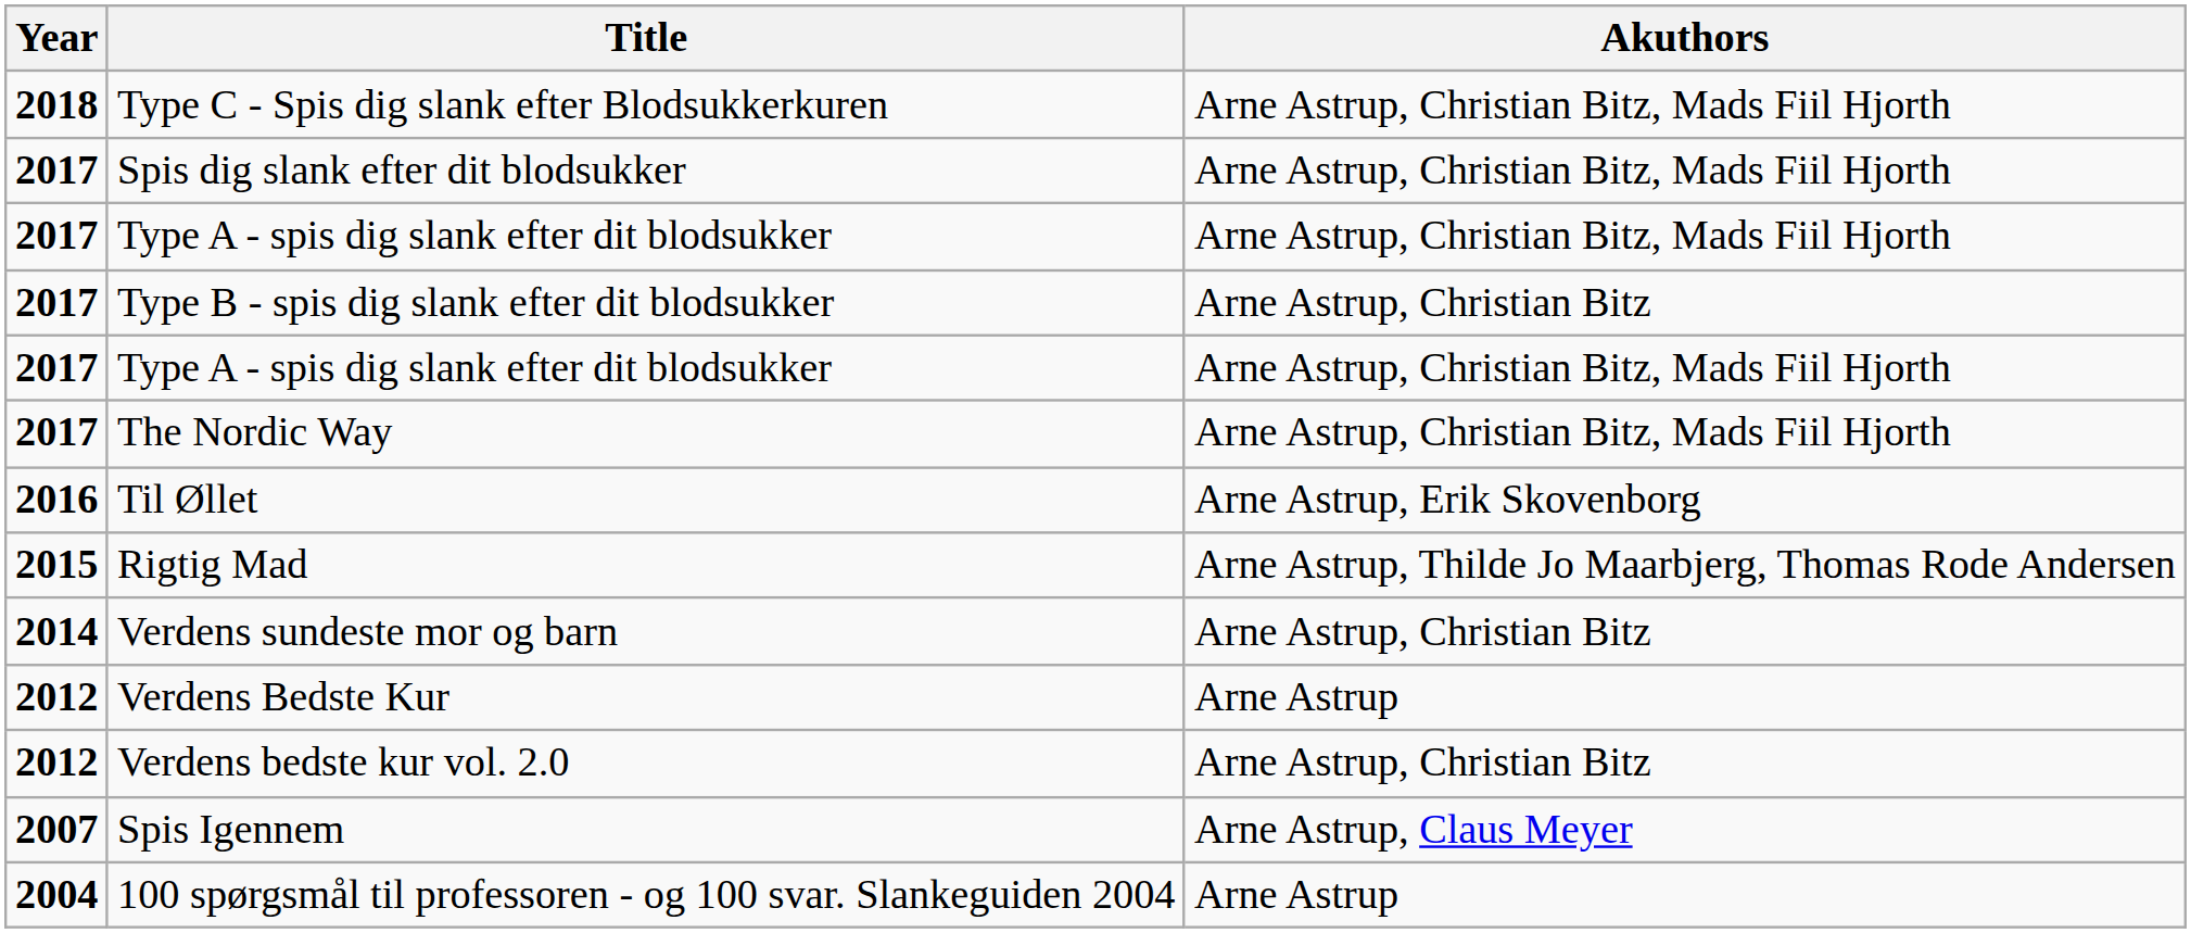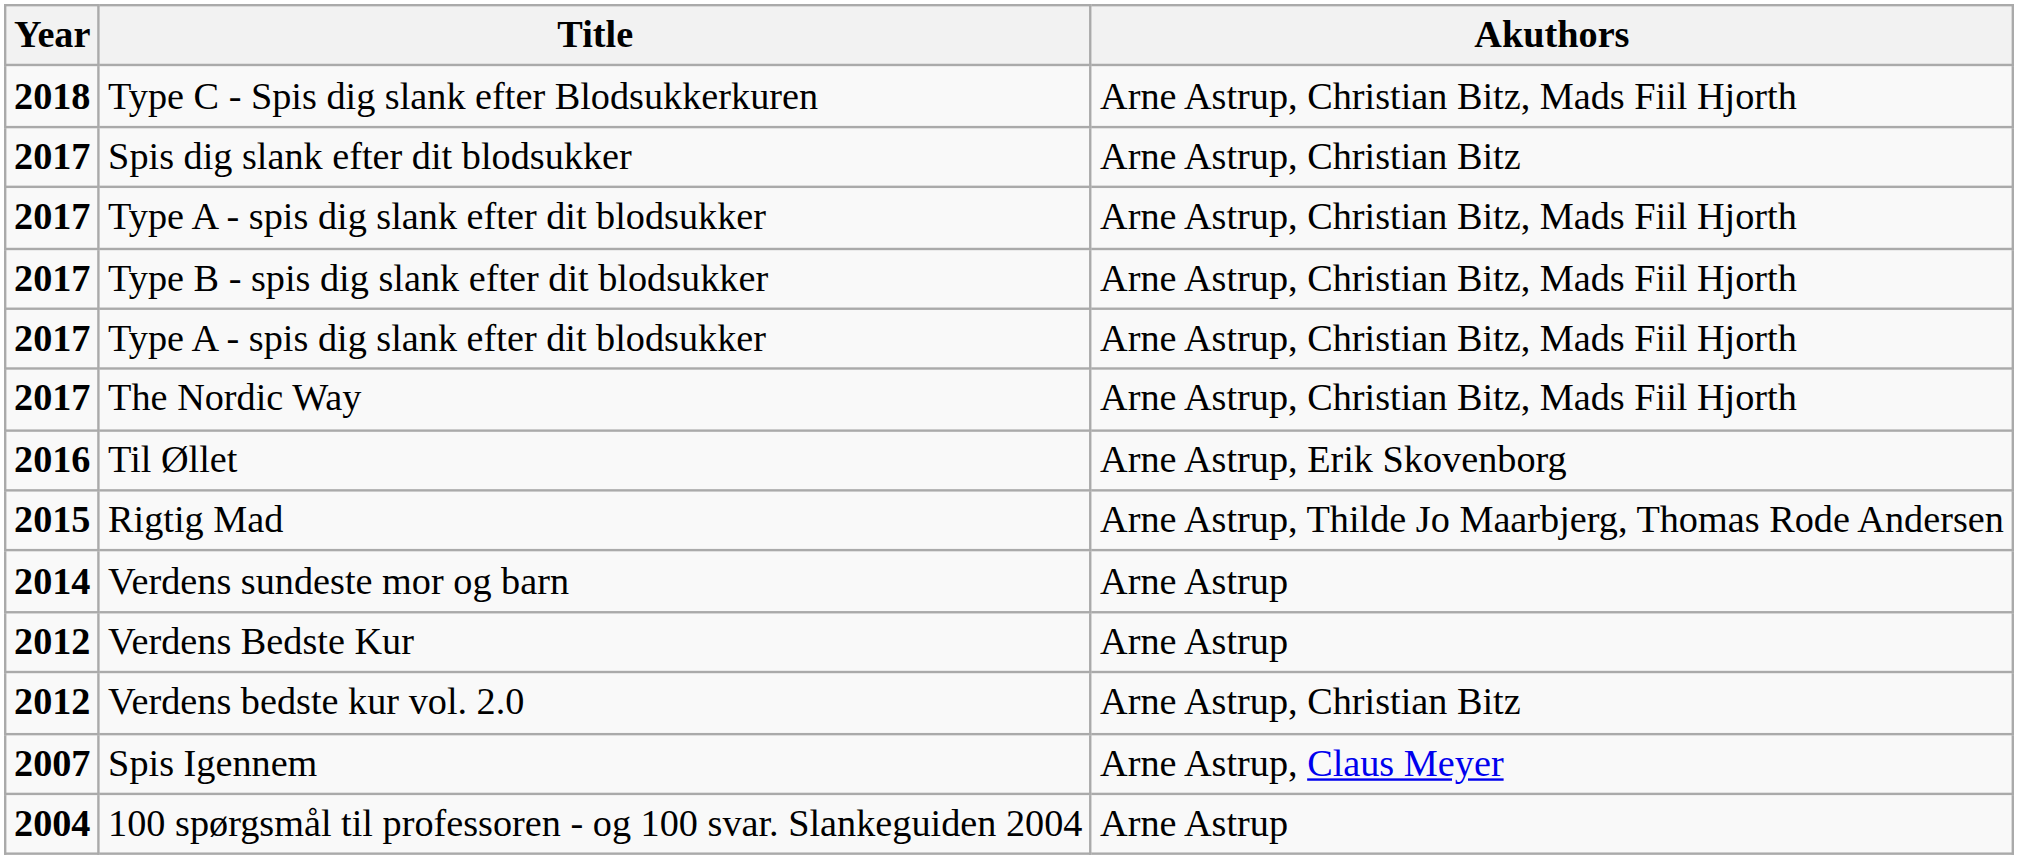Spis dig slank efter dit blodsukker | Akuthors: Arne Astrup, Christian Bitz, Mads Fiil Hjorth -> Arne Astrup, Christian Bitz
Type B - spis dig slank efter dit blodsukker | Akuthors: Arne Astrup, Christian Bitz -> Arne Astrup, Christian Bitz, Mads Fiil Hjorth
Verdens sundeste mor og barn | Akuthors: Arne Astrup, Christian Bitz -> Arne Astrup
